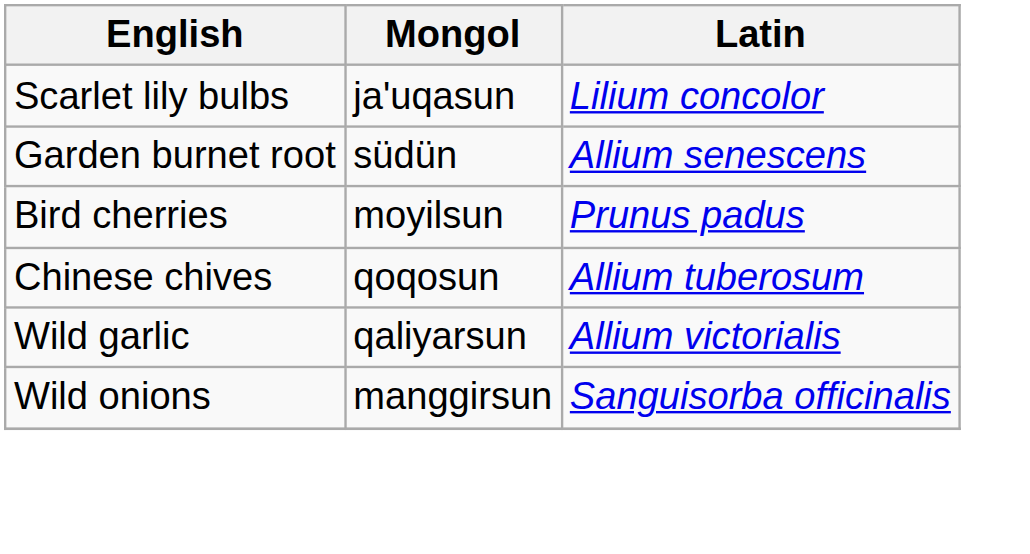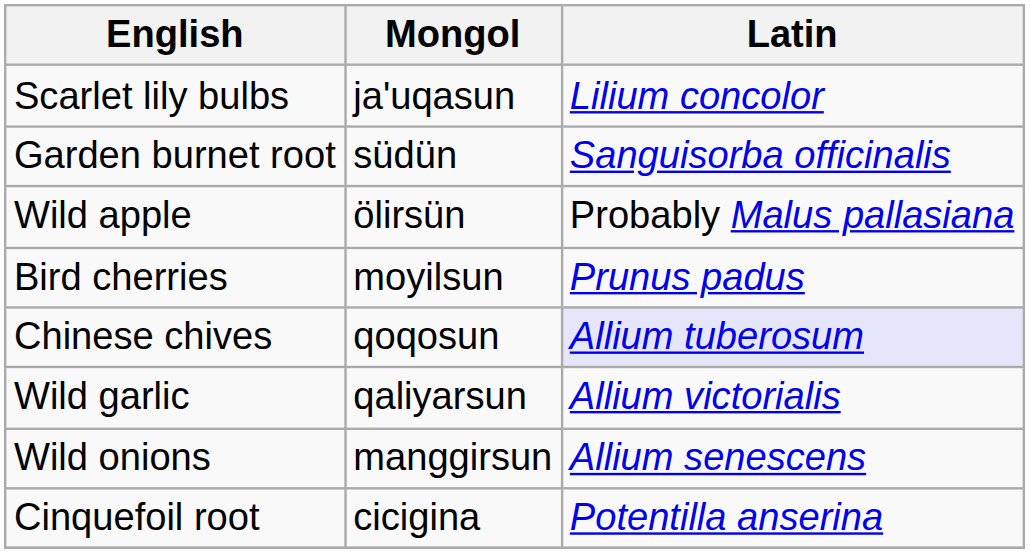Garden burnet root | Latin: Allium senescens -> Sanguisorba officinalis
+ row: Wild apple | ölirsün | Probably Malus pallasiana
Chinese chives | Latin: no background -> lavender background
Wild onions | Latin: Sanguisorba officinalis -> Allium senescens
+ row: Cinquefoil root | cicigina | Potentilla anserina
